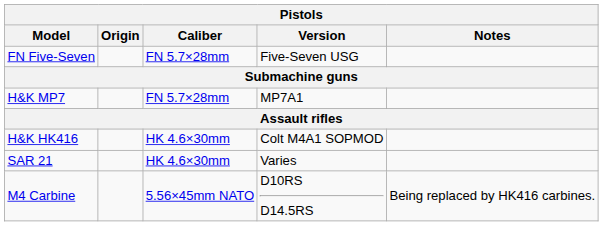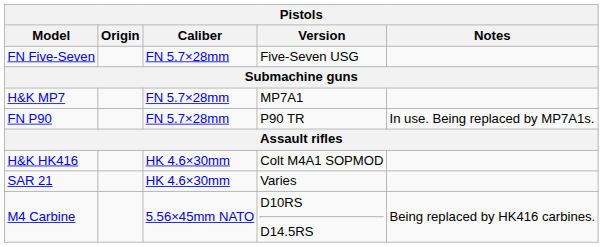+ row: FN P90 | FN 5.7×28mm | P90 TR | In use. Being replaced by MP7A1s.
